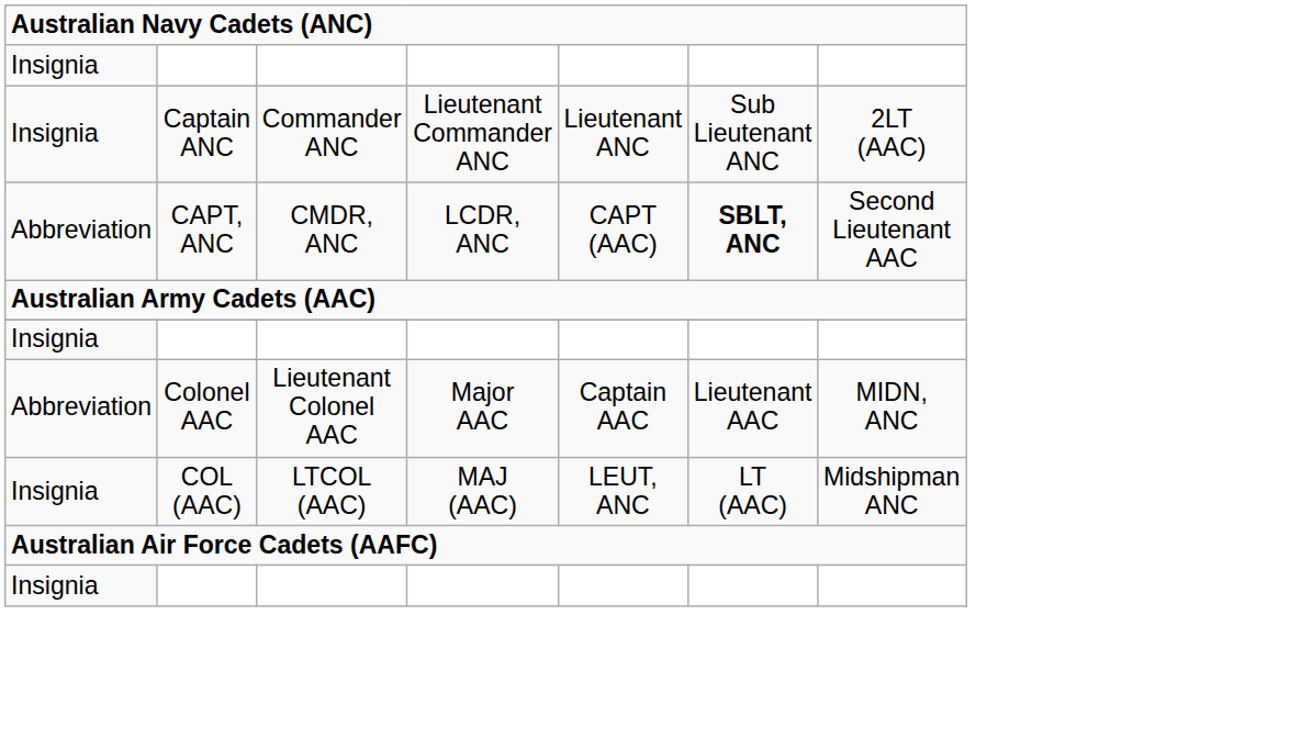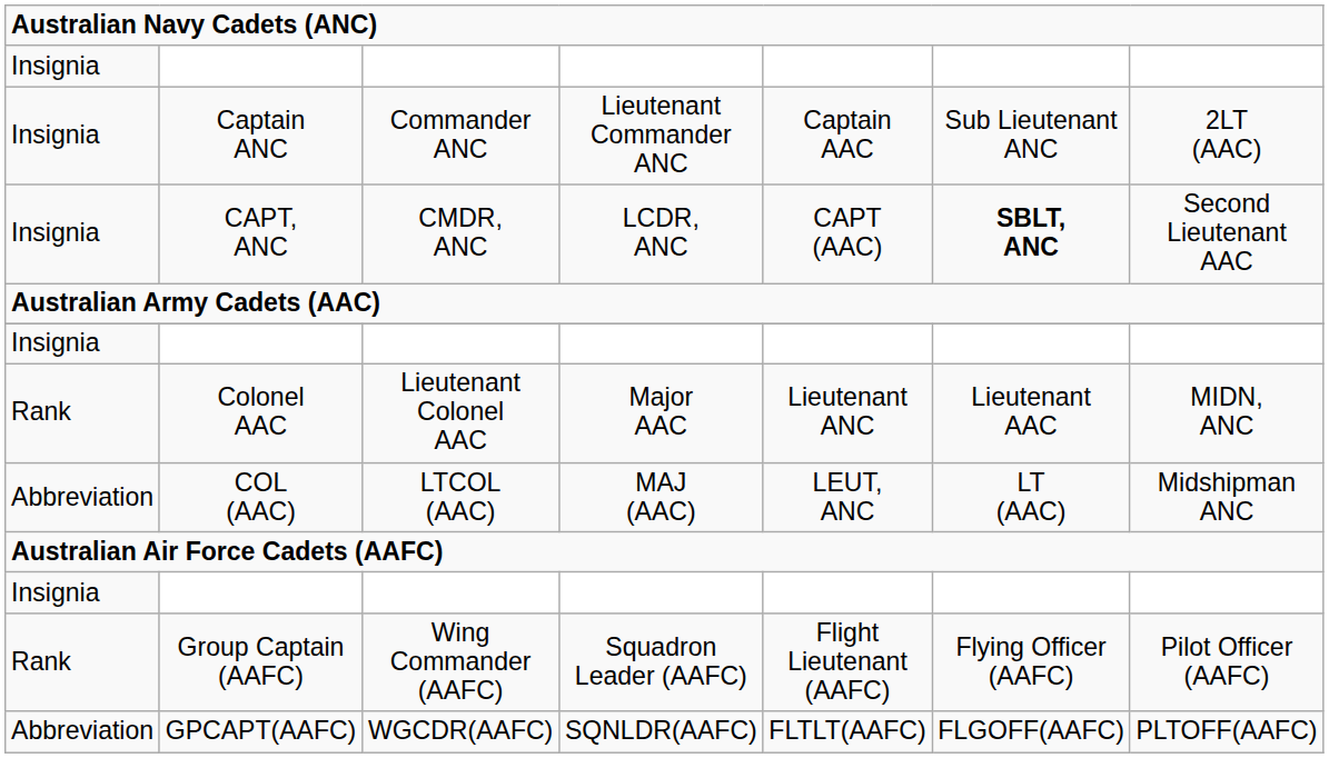Captain ANC | column 5: Lieutenant ANC -> Captain AAC
CAPT, ANC | column 1: Abbreviation -> Insignia
Colonel AAC | column 1: Abbreviation -> Rank
Colonel AAC | column 5: Captain AAC -> Lieutenant ANC
COL (AAC) | column 1: Insignia -> Abbreviation
+ row: Rank | Group Captain (AAFC) | Wing Commander (AAFC) | Squadron Leader (AAFC) | Flight Lieutenant (AAFC) | Flying Officer (AAFC) | Pilot Officer (AAFC)
+ row: Abbreviation | GPCAPT(AAFC) | WGCDR(AAFC) | SQNLDR(AAFC) | FLTLT(AAFC) | FLGOFF(AAFC) | PLTOFF(AAFC)
